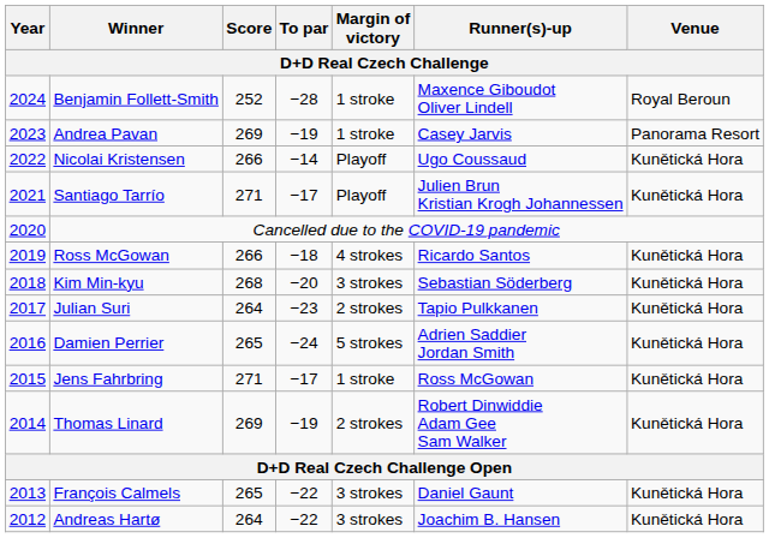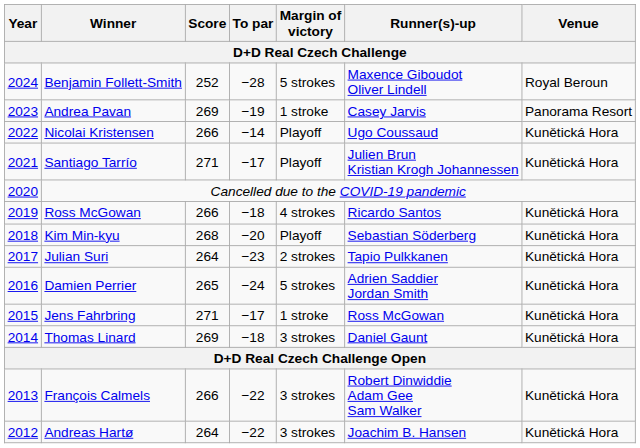Benjamin Follett-Smith | Margin of victory / D+D Real Czech Challenge: 1 stroke -> 5 strokes
Kim Min-kyu | Margin of victory / D+D Real Czech Challenge: 3 strokes -> Playoff
Thomas Linard | To par / D+D Real Czech Challenge: −19 -> −18
Thomas Linard | Margin of victory / D+D Real Czech Challenge: 2 strokes -> 3 strokes
Thomas Linard | Runner(s)-up / D+D Real Czech Challenge: Robert Dinwiddie Adam Gee Sam Walker -> Daniel Gaunt
François Calmels | Score / D+D Real Czech Challenge: 265 -> 266
François Calmels | Runner(s)-up / D+D Real Czech Challenge: Daniel Gaunt -> Robert Dinwiddie Adam Gee Sam Walker
